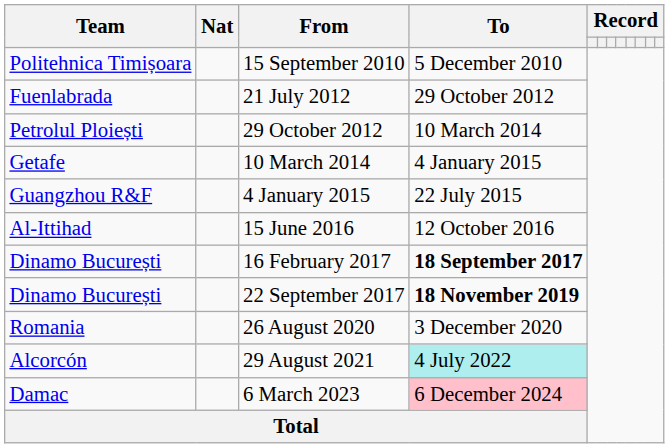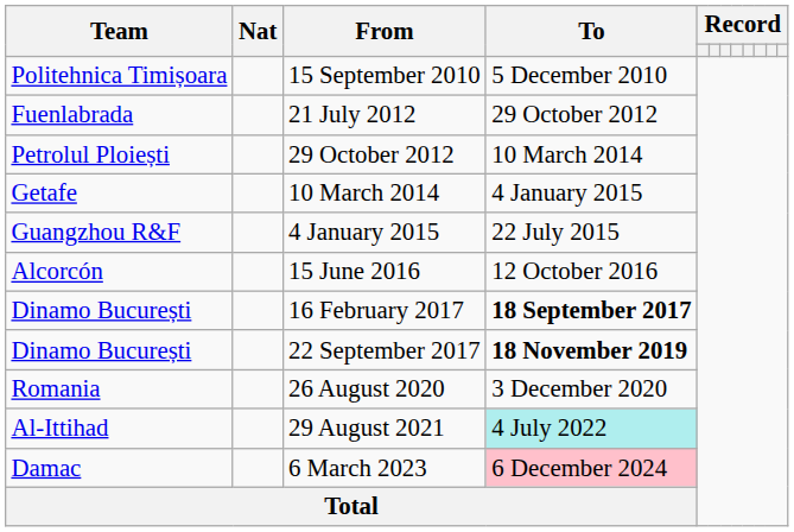15 June 2016 | Team: Al-Ittihad -> Alcorcón
29 August 2021 | Team: Alcorcón -> Al-Ittihad
